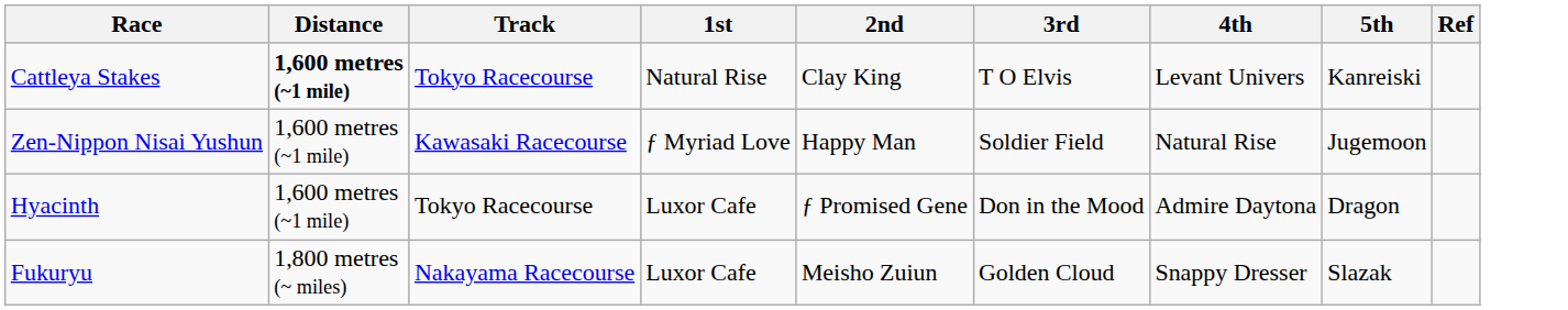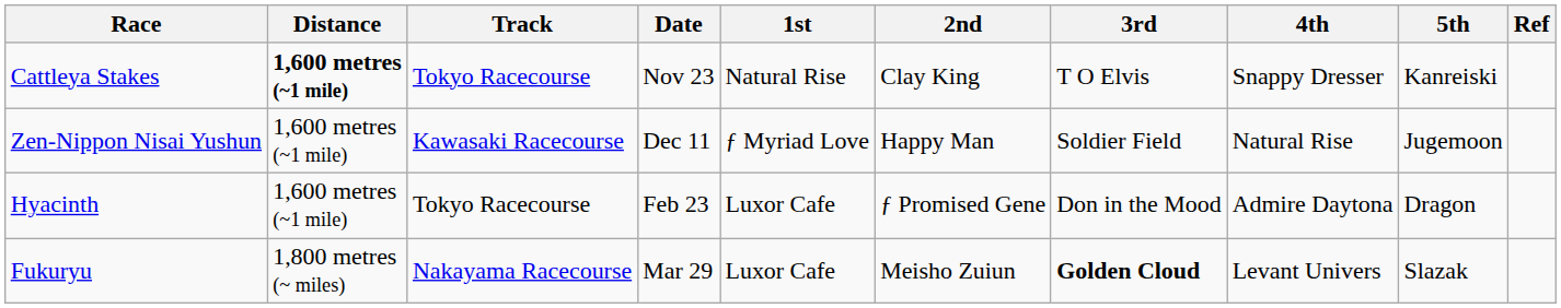+ column: Date | Nov 23 | Dec 11 | Feb 23 | Mar 29
Cattleya Stakes | 4th: Levant Univers -> Snappy Dresser
Fukuryu | 3rd: normal -> bold
Fukuryu | 4th: Snappy Dresser -> Levant Univers
